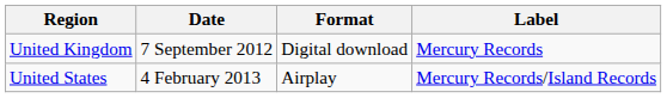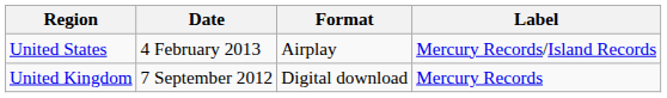rows swapped: United Kingdom <-> United States
